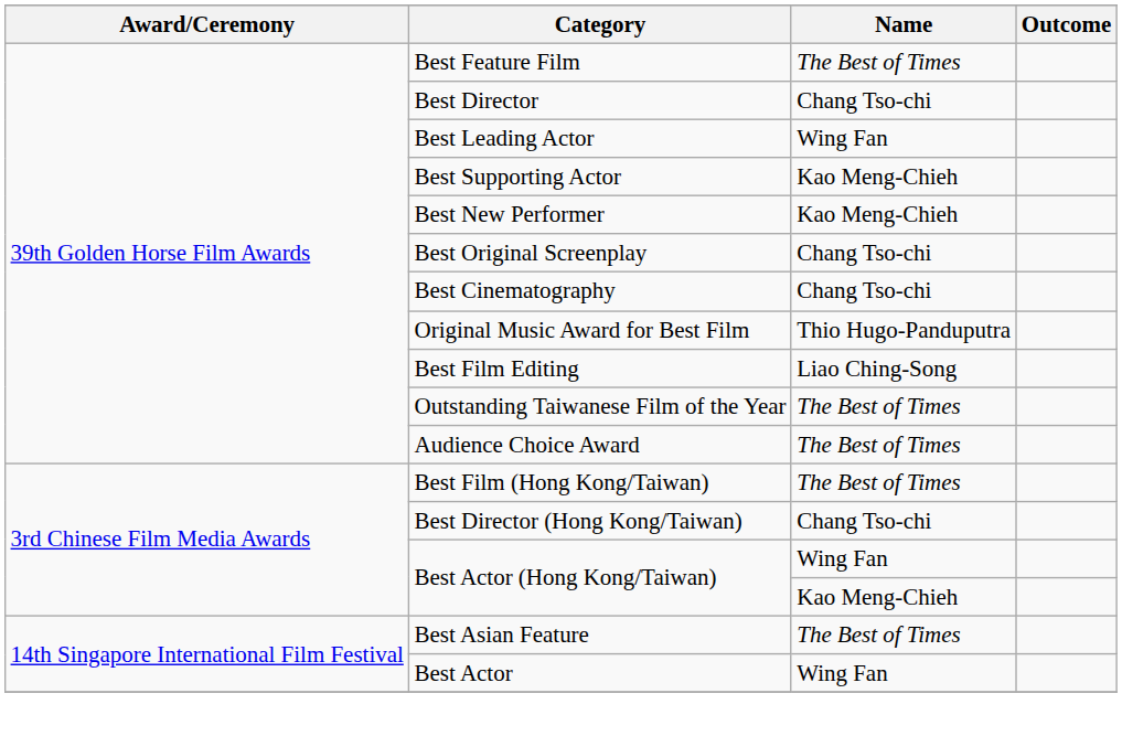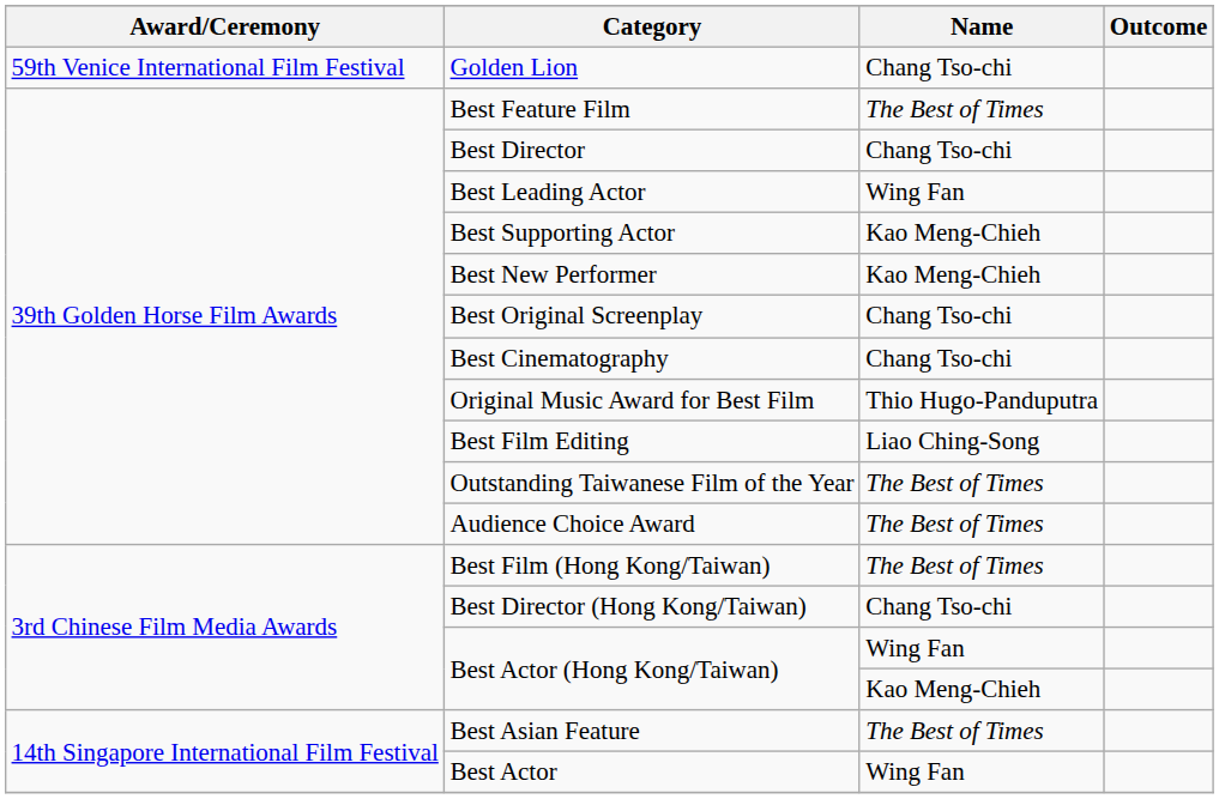+ row: 59th Venice International Film Festival | Golden Lion | Chang Tso-chi
